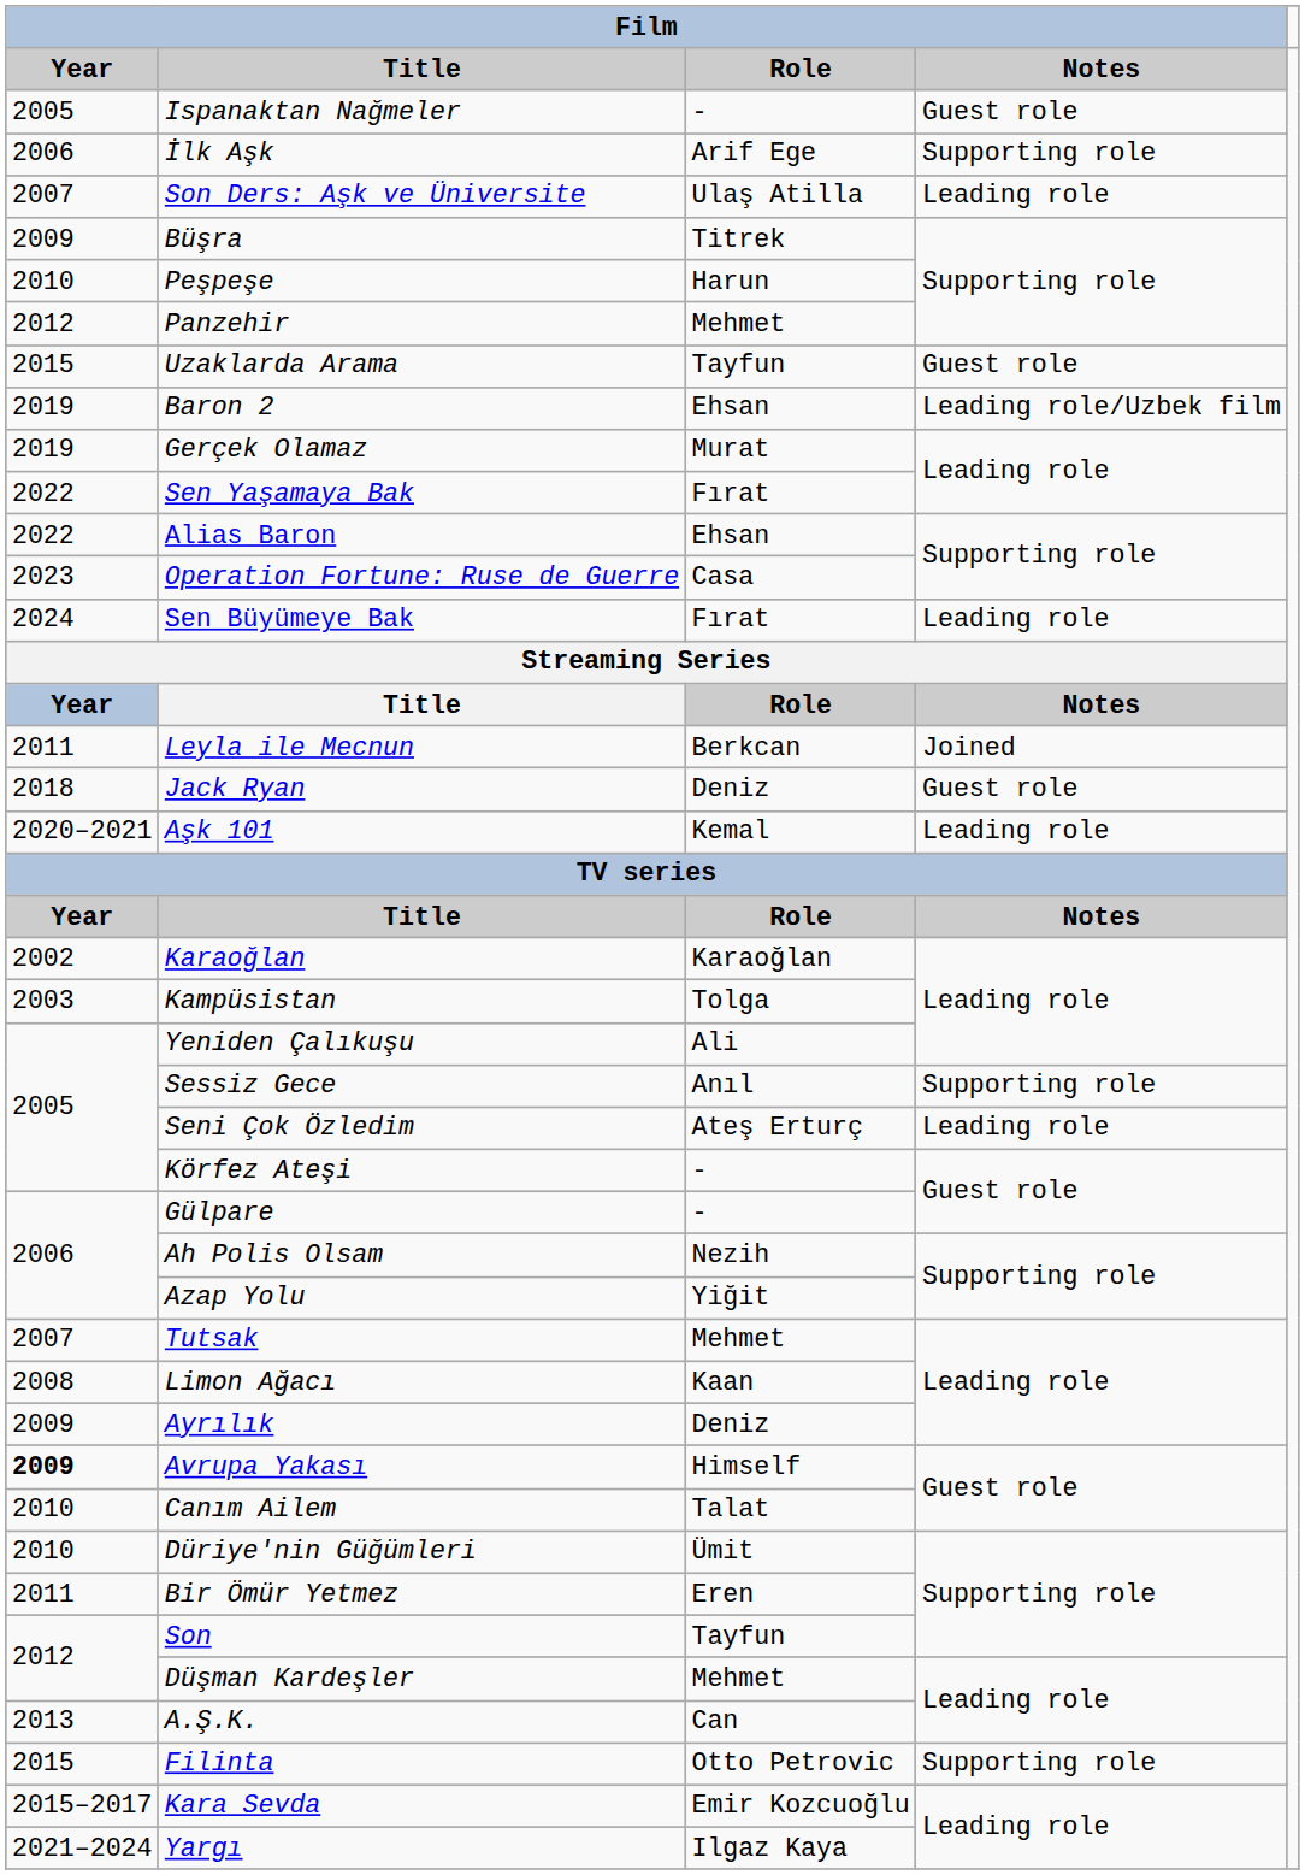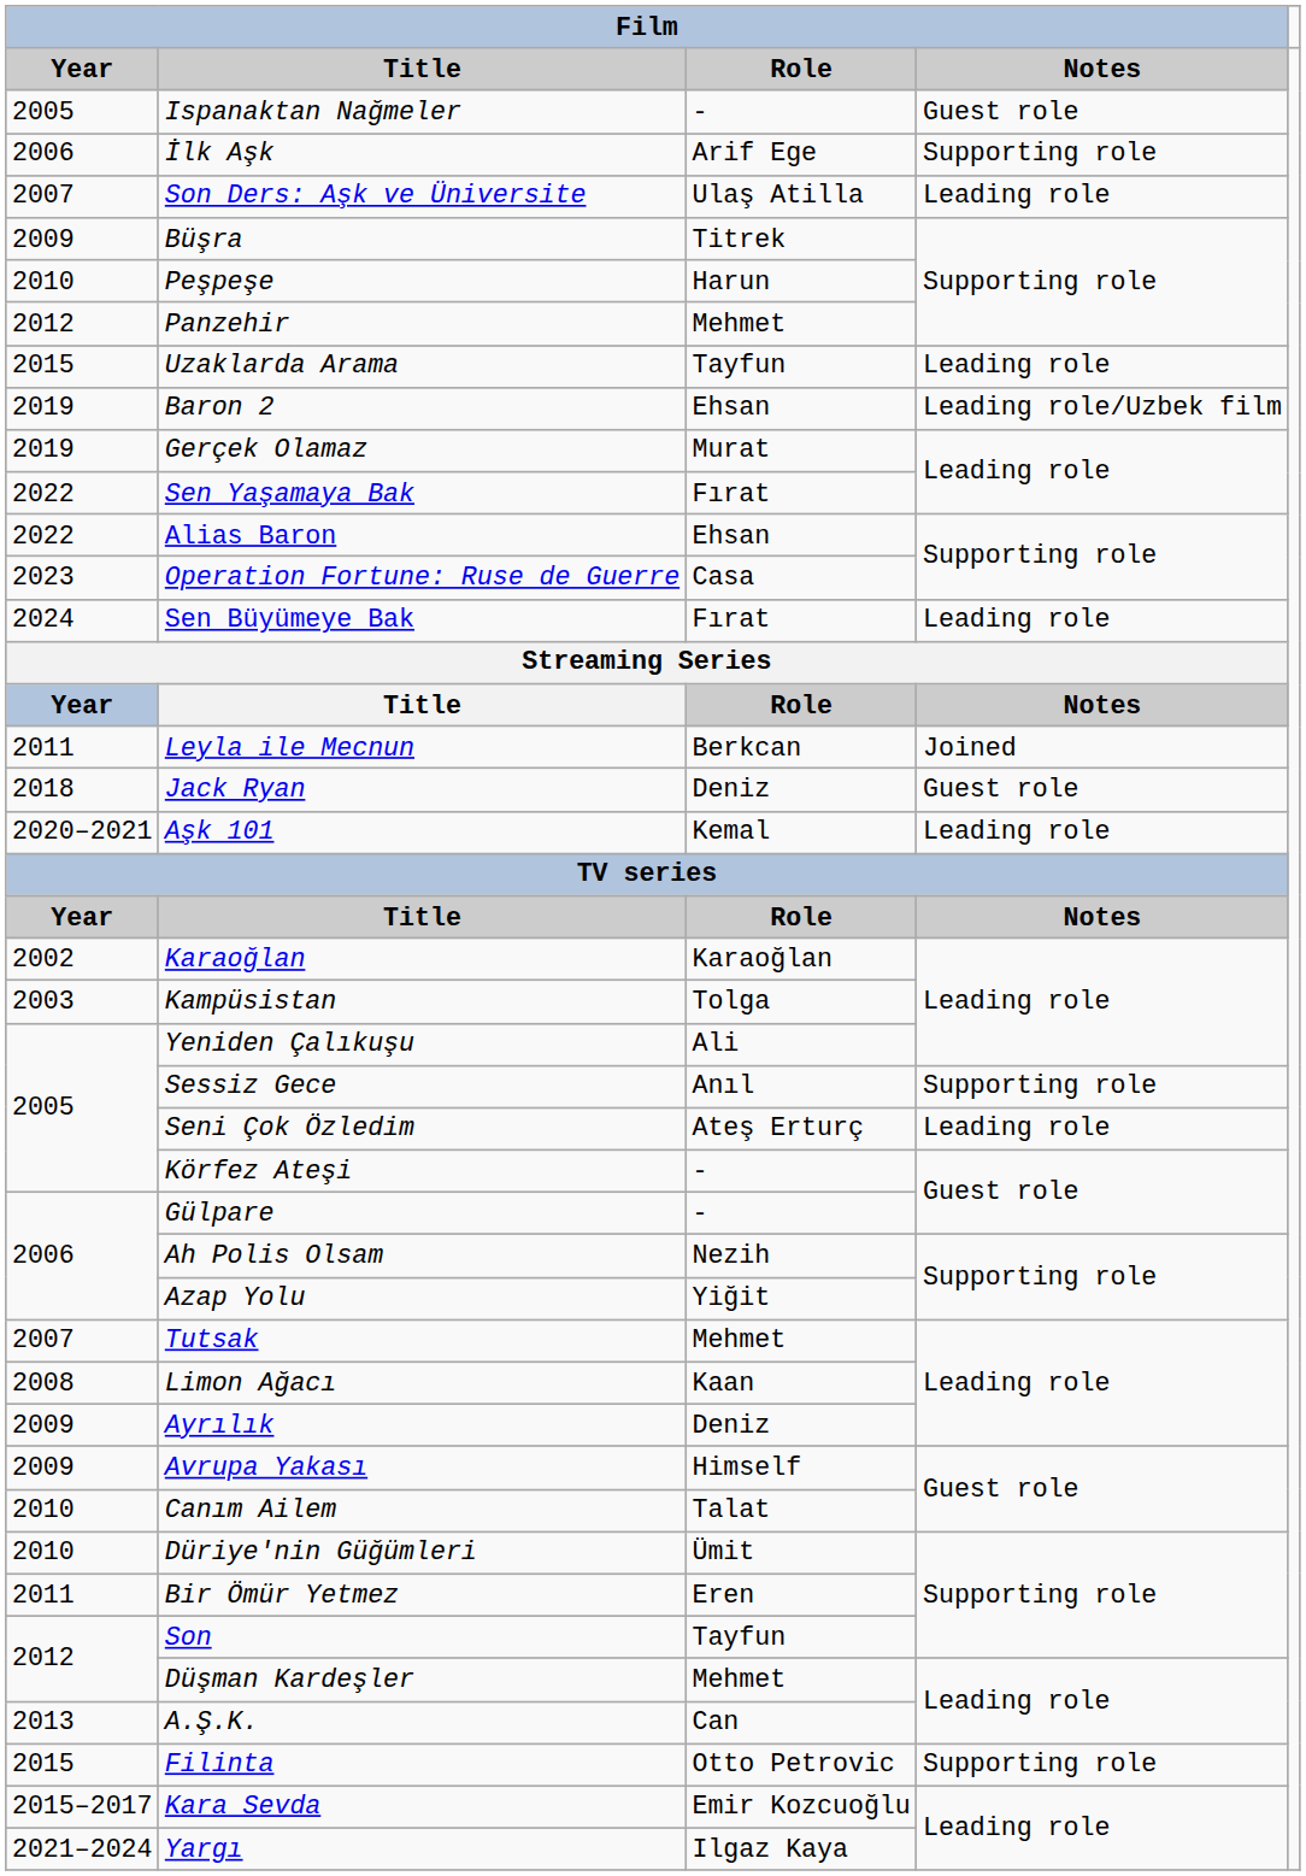Uzaklarda Arama | Film / Notes: Guest role -> Leading role
Avrupa Yakası | Film / Year: bold -> normal
